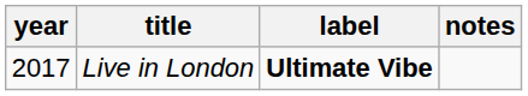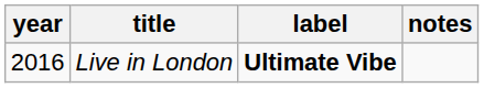Live in London | year: 2017 -> 2016
